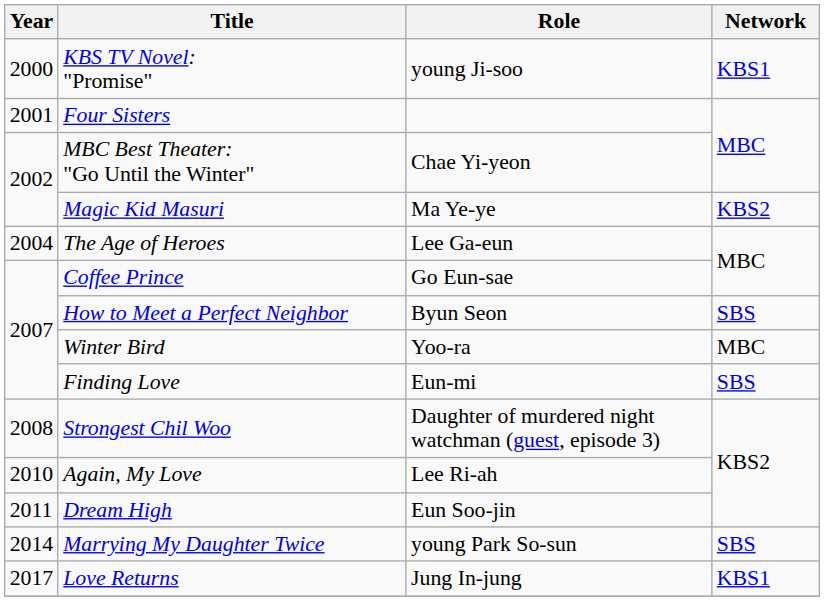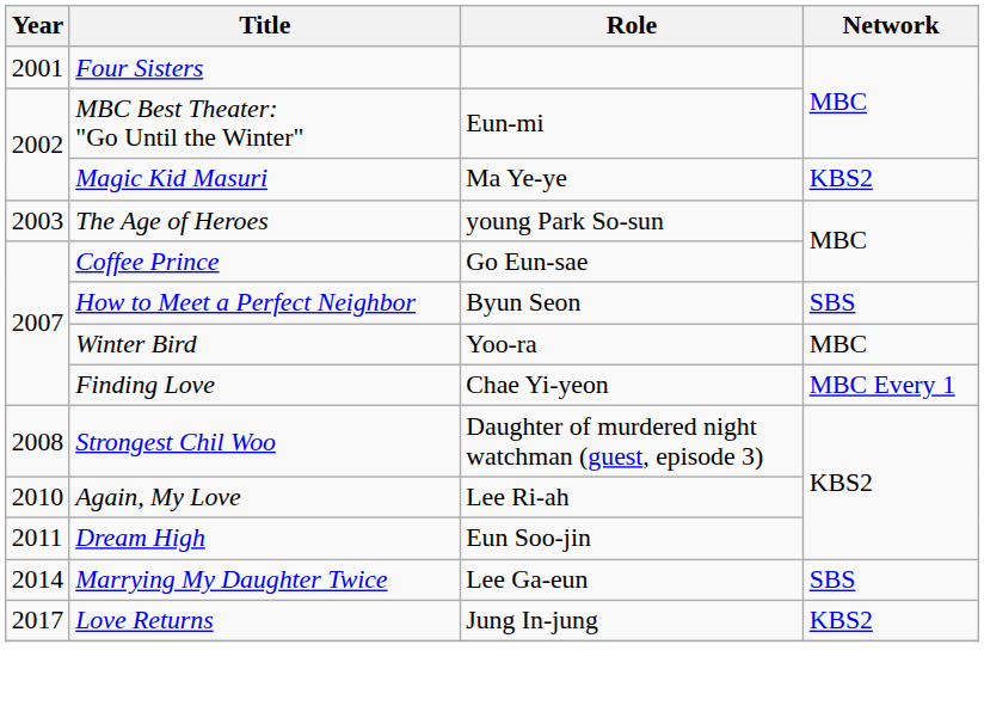- row: 2000 | KBS TV Novel: "Promise" | young Ji-soo | KBS1
MBC Best Theater: "Go Until the Winter" | Role: Chae Yi-yeon -> Eun-mi
The Age of Heroes | Year: 2004 -> 2003
The Age of Heroes | Role: Lee Ga-eun -> young Park So-sun
Finding Love | Role: Eun-mi -> Chae Yi-yeon
Finding Love | Network: SBS -> MBC Every 1
Marrying My Daughter Twice | Role: young Park So-sun -> Lee Ga-eun
Love Returns | Network: KBS1 -> KBS2
